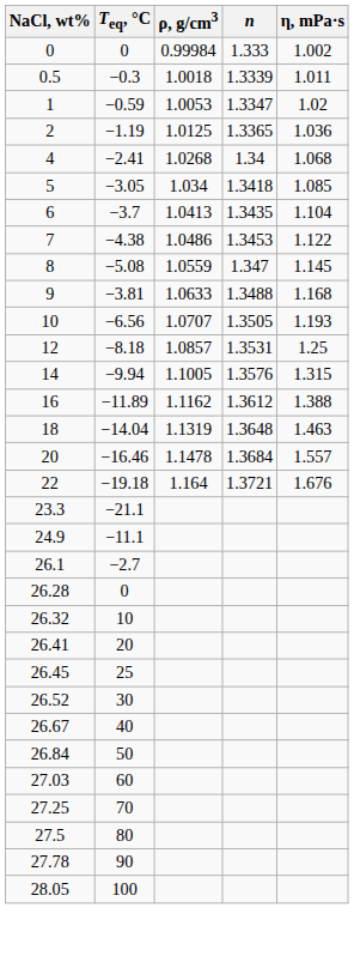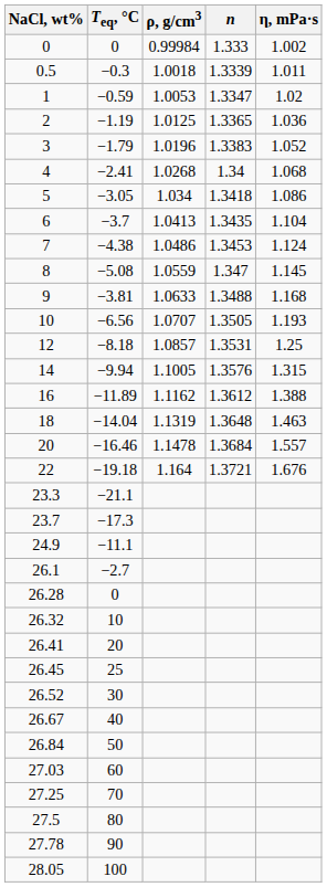+ row: 3 | −1.79 | 1.0196 | 1.3383 | 1.052
5 | η, mPa·s: 1.085 -> 1.086
7 | η, mPa·s: 1.122 -> 1.124
+ row: 23.7 | −17.3
